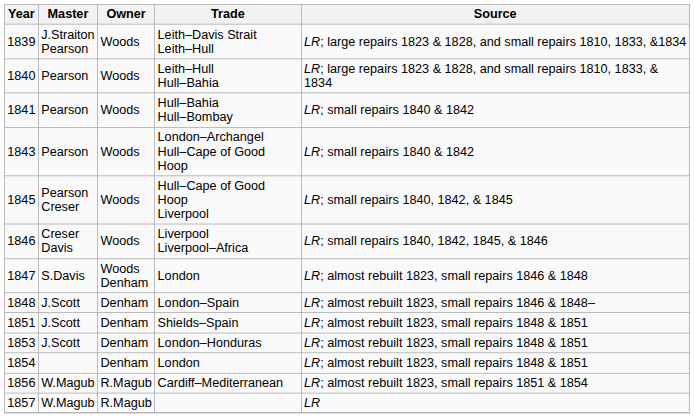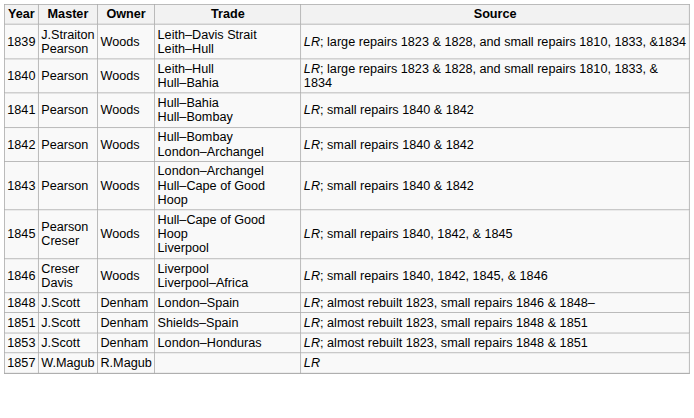+ row: 1842 | Pearson | Woods | Hull–Bombay London–Archangel | LR; small repairs 1840 & 1842
- row: 1847 | S.Davis | Woods Denham | London | LR; almost rebuilt 1823, small repairs 1846 & 1848
- row: 1854 | Denham | London | LR; almost rebuilt 1823, small repairs 1848 & 1851
- row: 1856 | W.Magub | R.Magub | Cardiff–Mediterranean | LR; almost rebuilt 1823, small repairs 1851 & 1854
